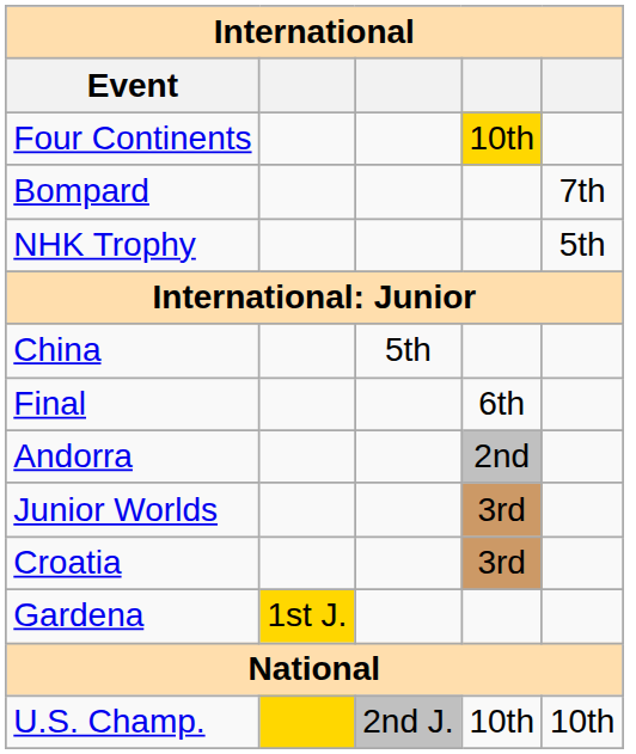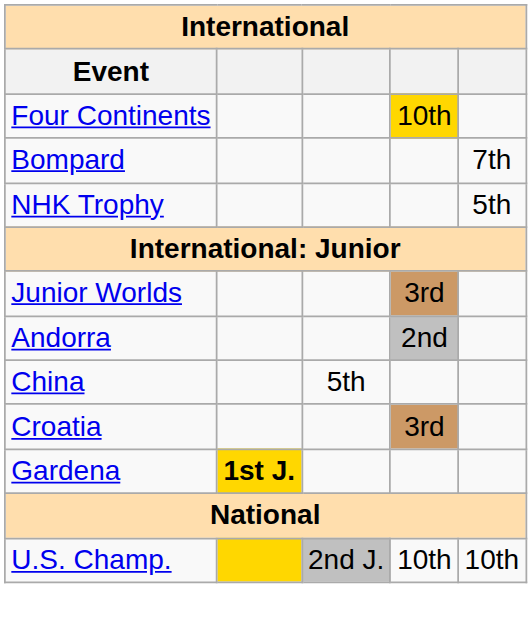rows swapped: Junior Worlds <-> China
- row: Final | 6th
Gardena | column 2: normal -> bold
